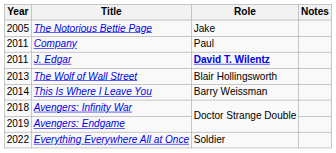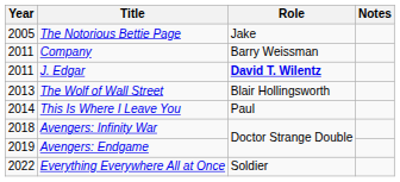Company | Role: Paul -> Barry Weissman
This Is Where I Leave You | Role: Barry Weissman -> Paul
